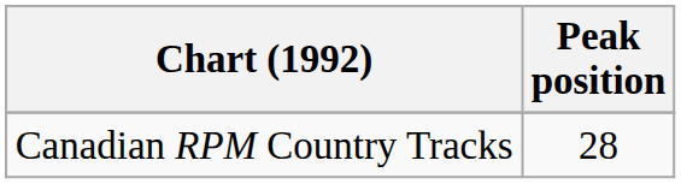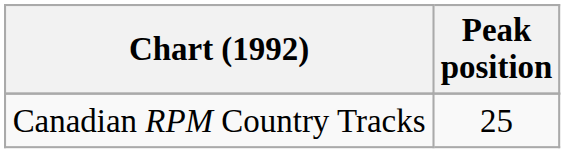Canadian RPM Country Tracks | Peak position: 28 -> 25
